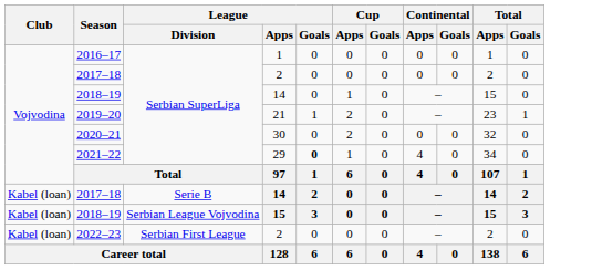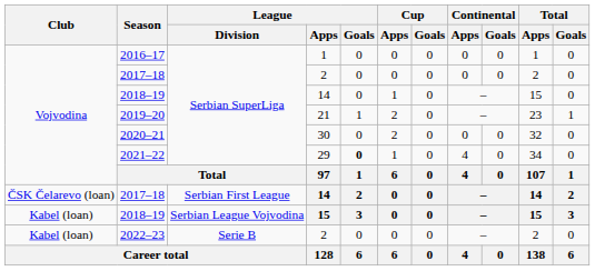2017–18 / 14 | Club: Kabel (loan) -> ČSK Čelarevo (loan)
2017–18 / 14 | League / Division: Serie B -> Serbian First League
2022–23 | League / Division: Serbian First League -> Serie B
